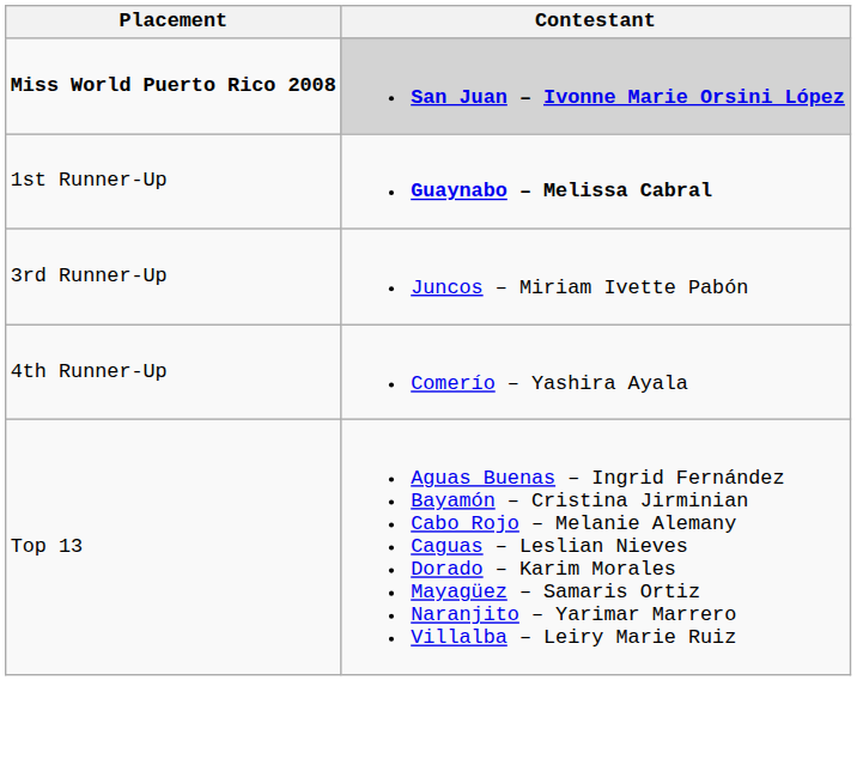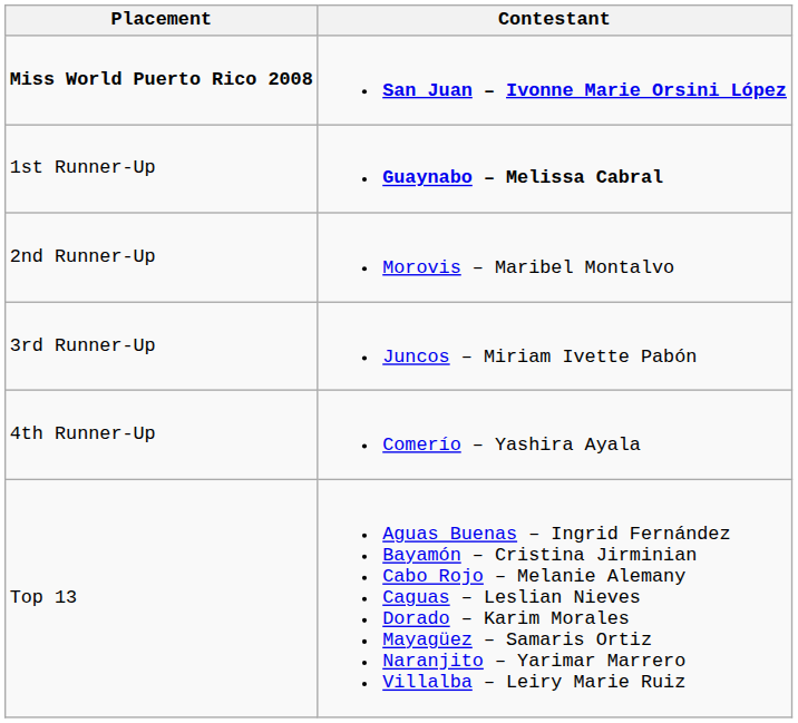Miss World Puerto Rico 2008 | Contestant: lightgrey background -> no background
+ row: 2nd Runner-Up | Morovis – Maribel Montalvo
